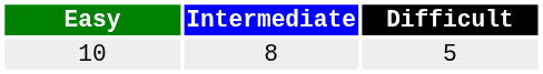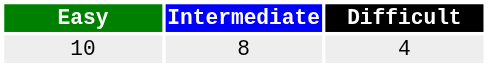10 | Difficult: 5 -> 4
